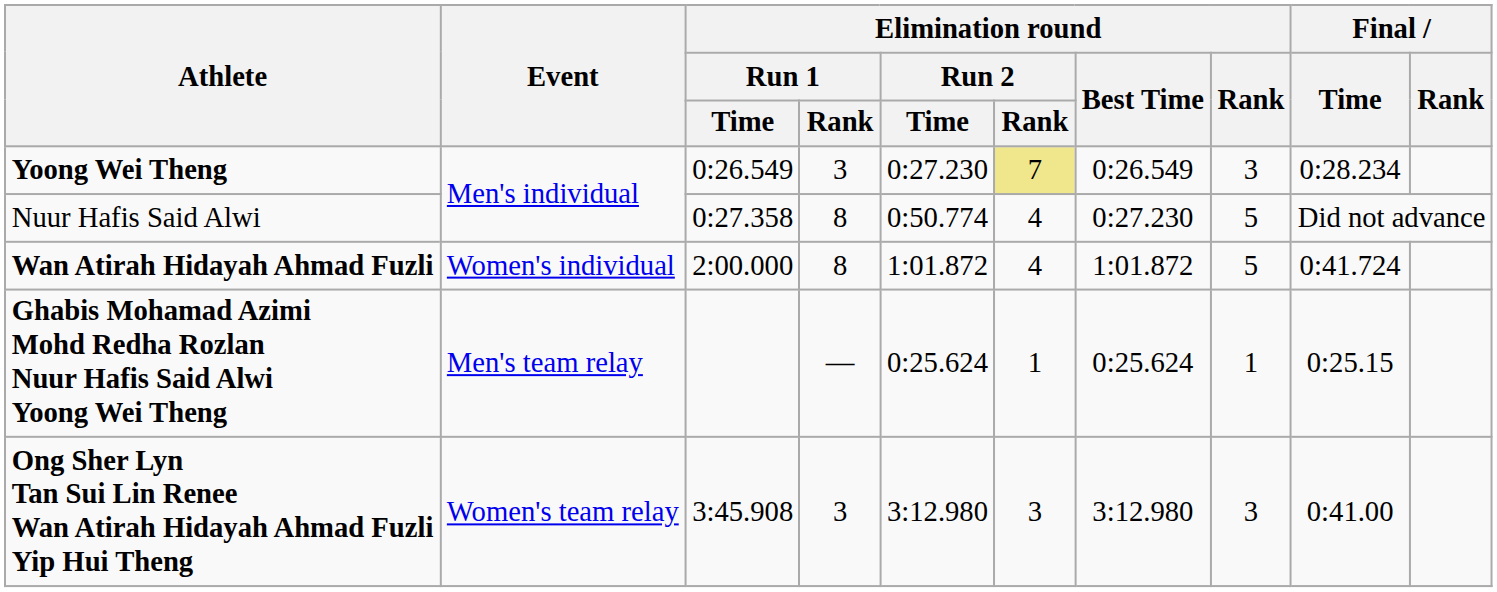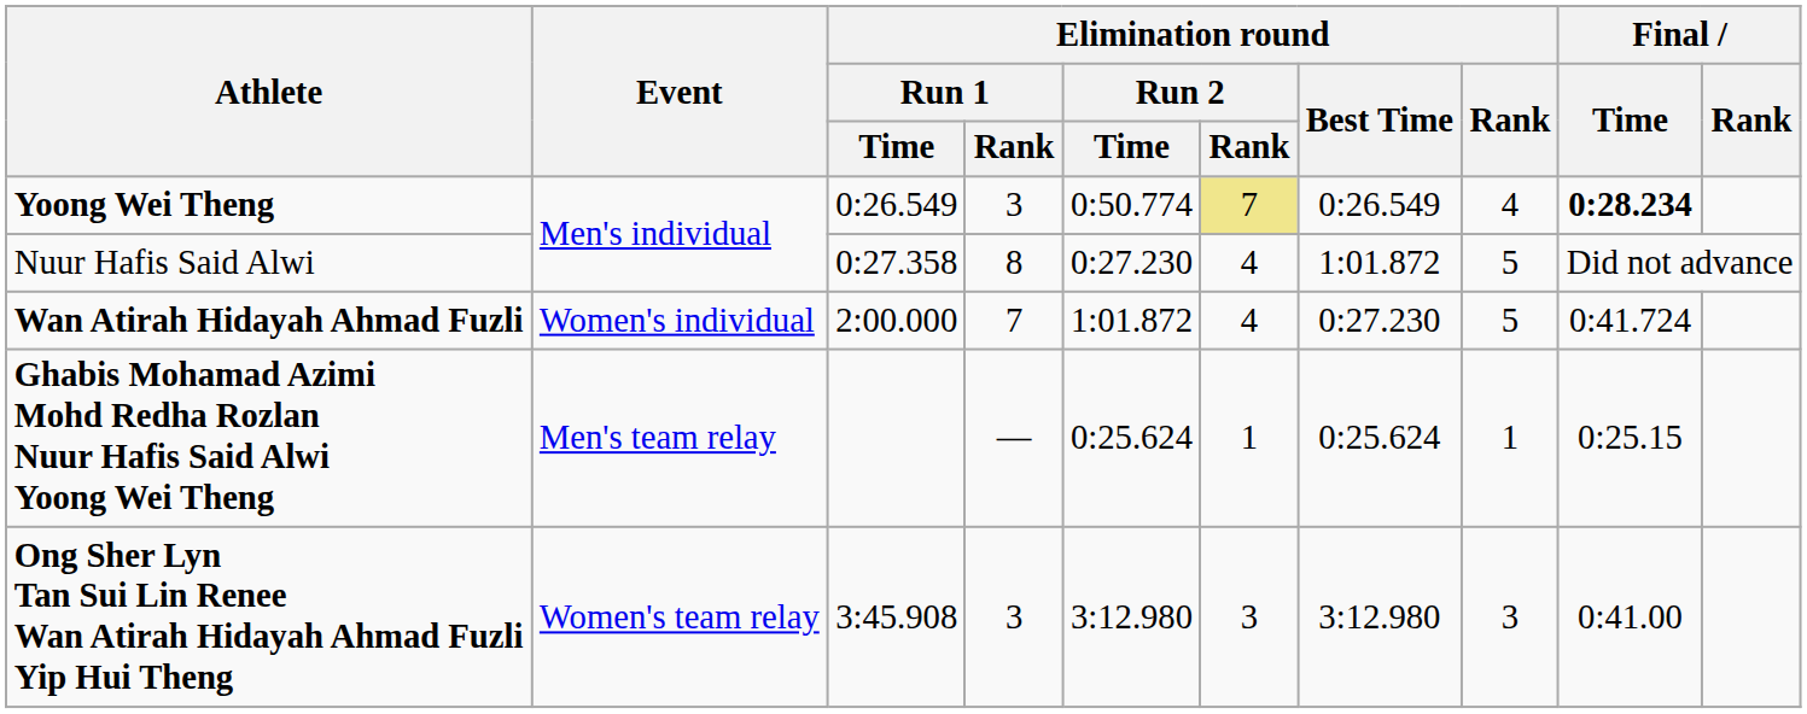Yoong Wei Theng | Elimination round / Run 2 / Time: 0:27.230 -> 0:50.774
Yoong Wei Theng | Elimination round / Rank: 3 -> 4
Yoong Wei Theng | Final / Time: normal -> bold
Nuur Hafis Said Alwi | Elimination round / Run 2 / Time: 0:50.774 -> 0:27.230
Nuur Hafis Said Alwi | Elimination round / Best Time: 0:27.230 -> 1:01.872
Wan Atirah Hidayah Ahmad Fuzli | Elimination round / Run 1 / Rank: 8 -> 7
Wan Atirah Hidayah Ahmad Fuzli | Elimination round / Best Time: 1:01.872 -> 0:27.230
